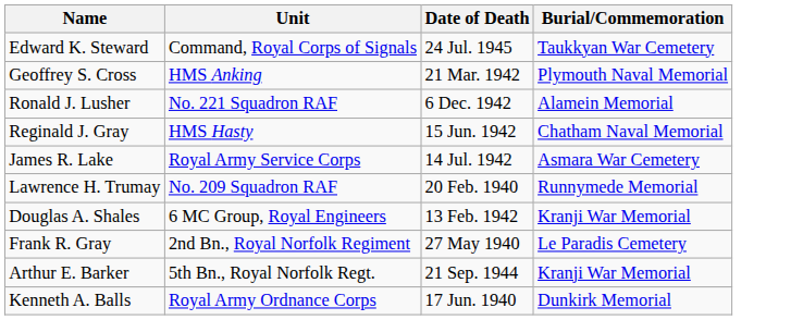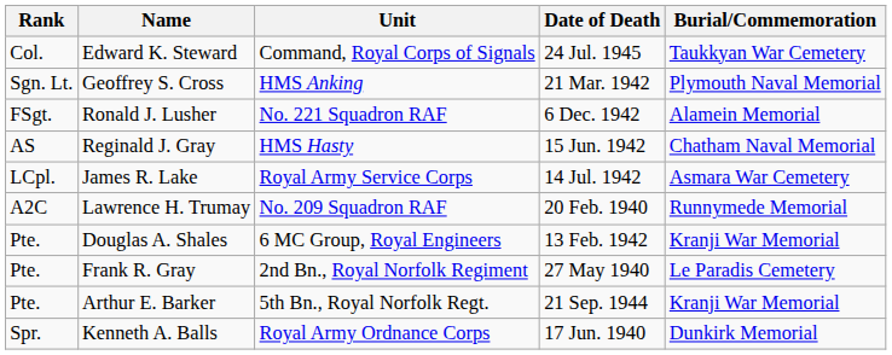+ column: Rank | Col. | Sgn. Lt. | FSgt. | AS | LCpl. | A2C | Pte. | Pte. | Pte. | Spr.
